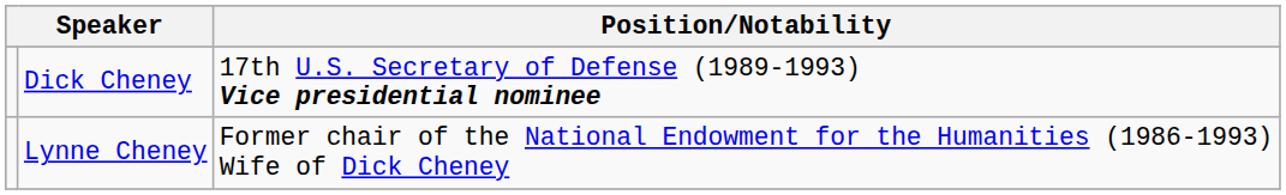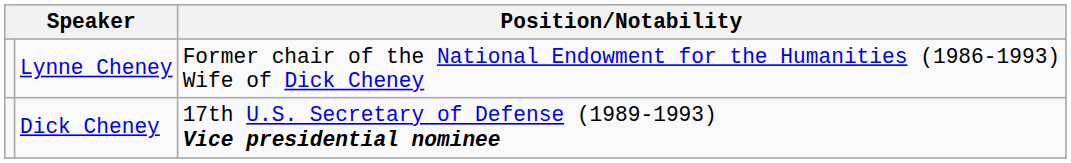rows swapped: Lynne Cheney <-> Dick Cheney
